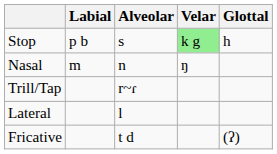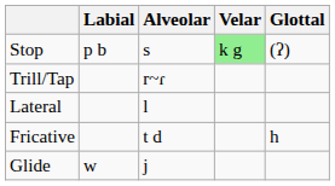Stop | Glottal: h -> (ʔ)
- row: Nasal | m | n | ŋ
Fricative | Glottal: (ʔ) -> h
+ row: Glide | w | j
